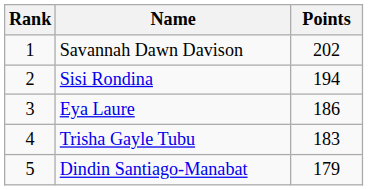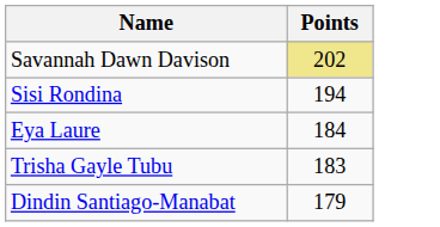- column: Rank | 1 | 2 | 3 | 4 | 5
Savannah Dawn Davison | Points: no background -> khaki background
Eya Laure | Points: 186 -> 184
